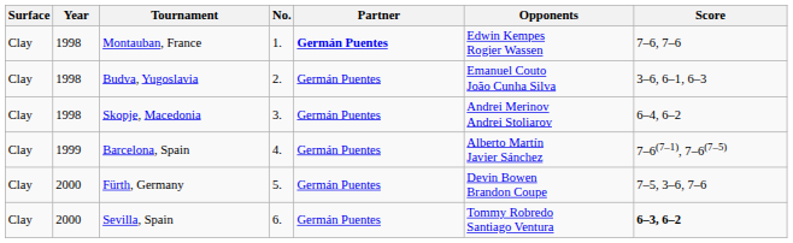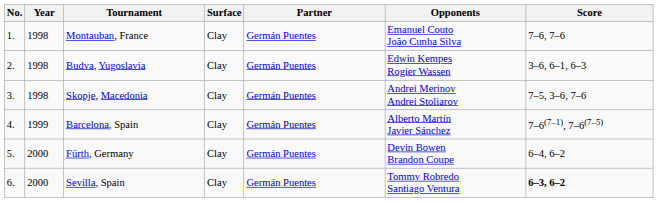columns swapped: No. <-> Surface
Montauban, France | Partner: bold -> normal
Montauban, France | Opponents: Edwin Kempes Rogier Wassen -> Emanuel Couto João Cunha Silva
Budva, Yugoslavia | Opponents: Emanuel Couto João Cunha Silva -> Edwin Kempes Rogier Wassen
Skopje, Macedonia | Score: 6–4, 6–2 -> 7–5, 3–6, 7–6
Fürth, Germany | Score: 7–5, 3–6, 7–6 -> 6–4, 6–2
